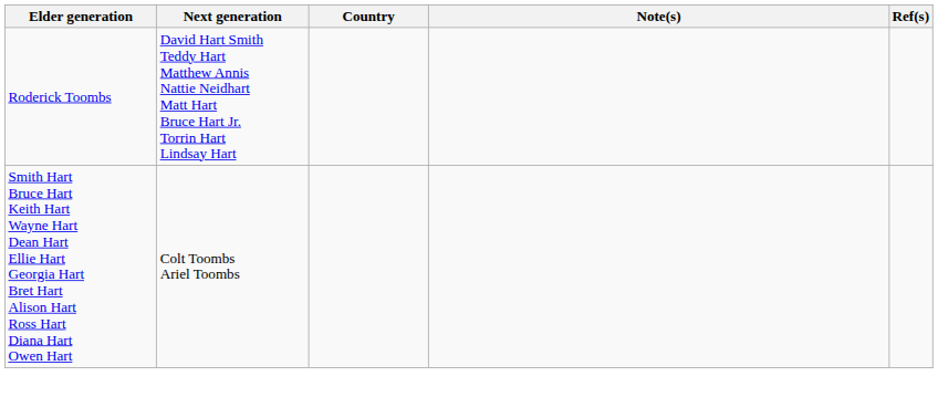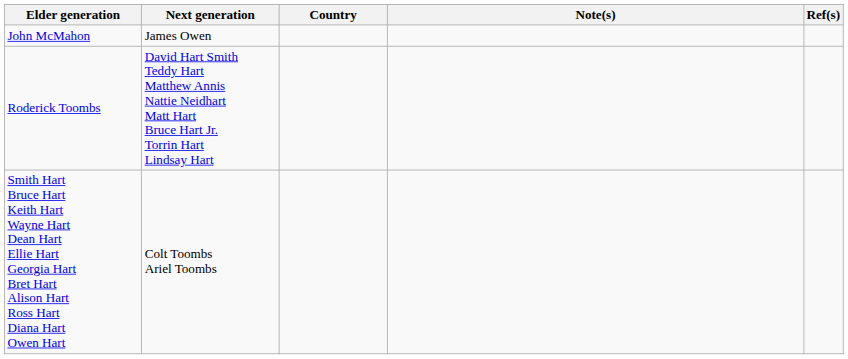+ row: John McMahon | James Owen
